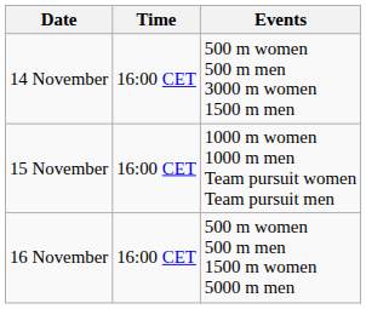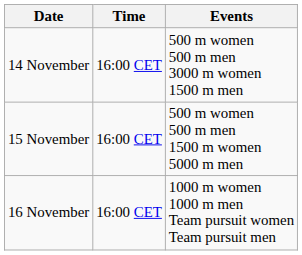15 November | Events: 1000 m women 1000 m men Team pursuit women Team pursuit men -> 500 m women 500 m men 1500 m women 5000 m men
16 November | Events: 500 m women 500 m men 1500 m women 5000 m men -> 1000 m women 1000 m men Team pursuit women Team pursuit men
